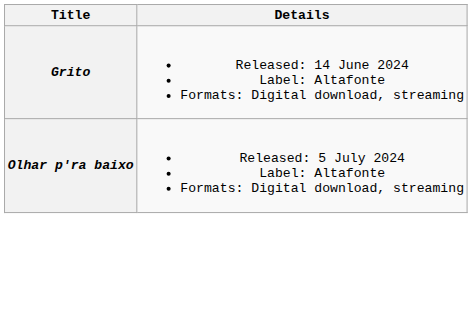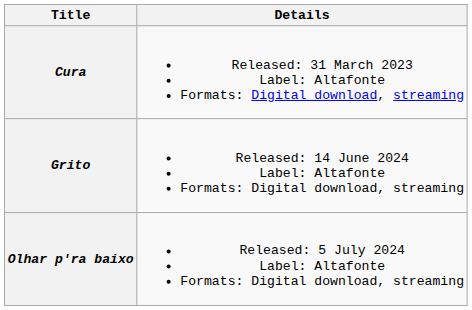+ row: Cura | Released: 31 March 2023 Label: Altafonte Formats: Digital download, streaming
